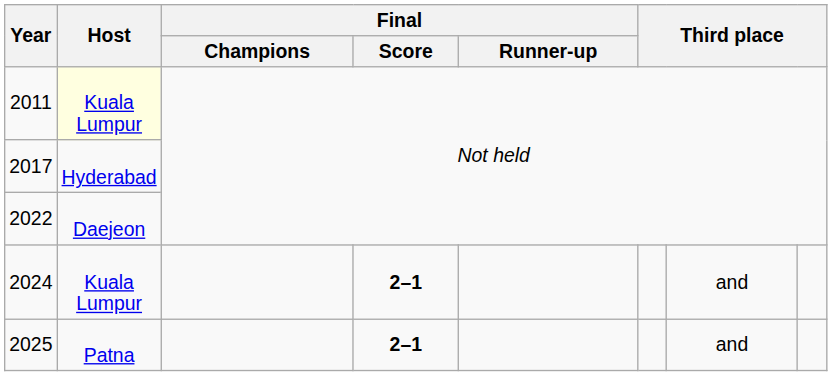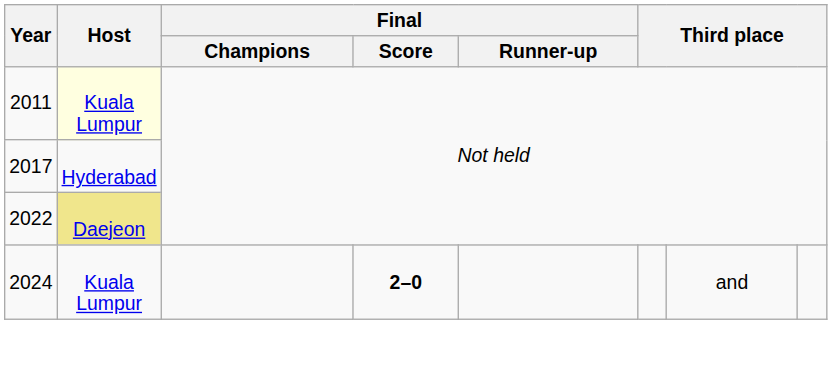2022 | Host: no background -> khaki background
2024 | Final / Score: 2–1 -> 2–0
- row: 2025 | Patna | 2–1 | and
